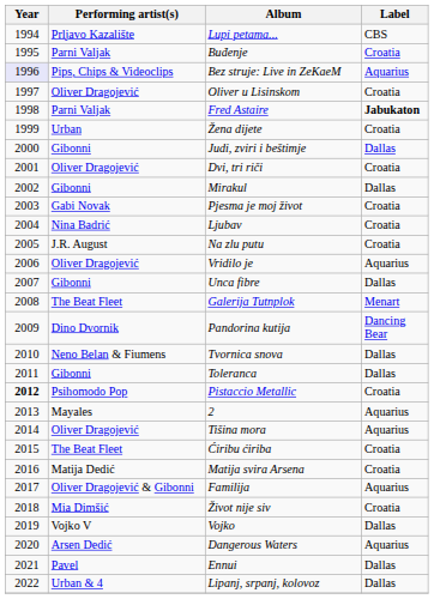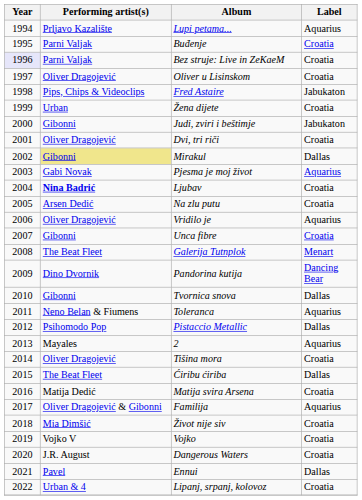Lupi petama... | Label: CBS -> Aquarius
Bez struje: Live in ZeKaeM | Performing artist(s): Pips, Chips & Videoclips -> Parni Valjak
Bez struje: Live in ZeKaeM | Label: Aquarius -> Croatia
Fred Astaire | Performing artist(s): Parni Valjak -> Pips, Chips & Videoclips
Fred Astaire | Label: bold -> normal
Judi, zviri i beštimje | Label: Dallas -> Jabukaton
Mirakul | Performing artist(s): no background -> khaki background
Pjesma je moj život | Label: Croatia -> Aquarius
Ljubav | Performing artist(s): normal -> bold
Na zlu putu | Performing artist(s): J.R. August -> Arsen Dedić
Unca fibre | Label: Dallas -> Croatia
Tvornica snova | Performing artist(s): Neno Belan & Fiumens -> Gibonni
Toleranca | Performing artist(s): Gibonni -> Neno Belan & Fiumens
Toleranca | Label: Dallas -> Aquarius
Pistaccio Metallic | Year: bold -> normal
Pistaccio Metallic | Label: Croatia -> Dallas
Tišina mora | Label: Aquarius -> Croatia
Ćiribu ćiriba | Label: Croatia -> Dallas
Vojko | Label: Dallas -> Croatia
Dangerous Waters | Performing artist(s): Arsen Dedić -> J.R. August
Dangerous Waters | Label: Aquarius -> Croatia
Lipanj, srpanj, kolovoz | Label: Dallas -> Croatia
